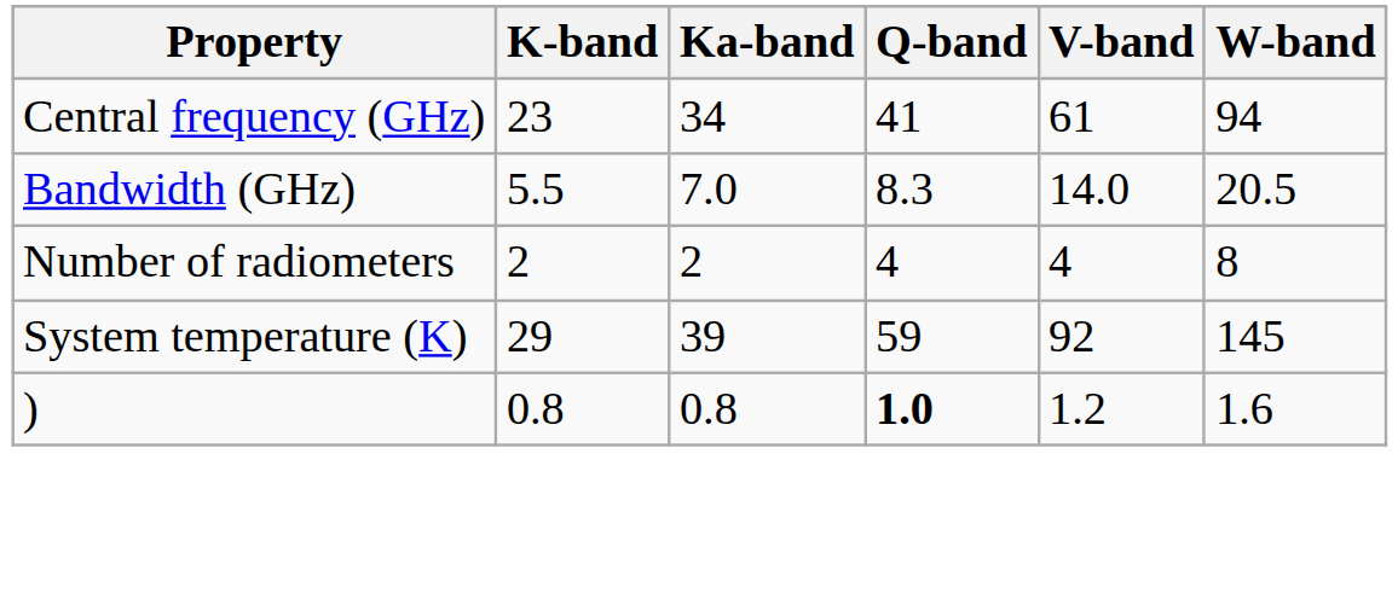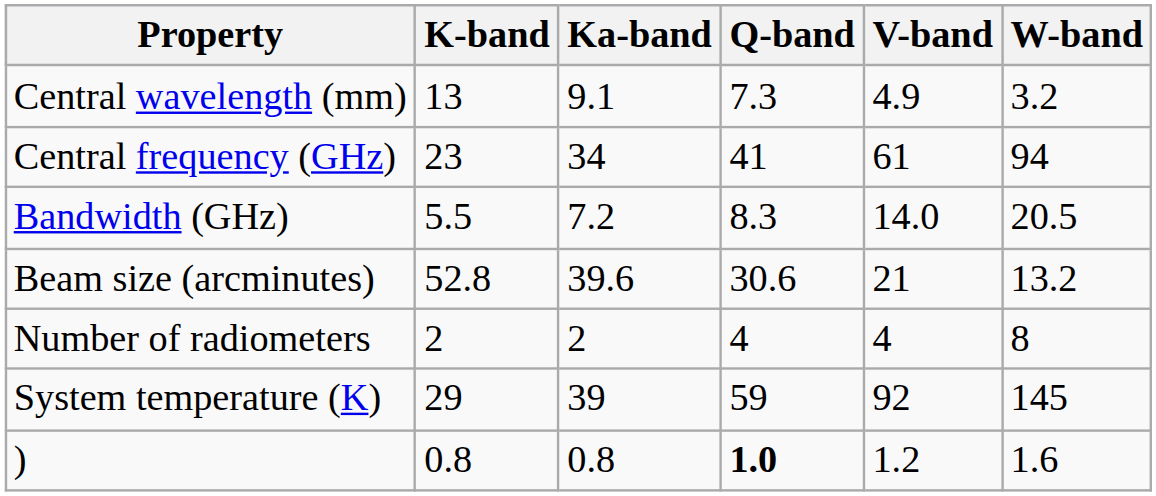+ row: Central wavelength (mm) | 13 | 9.1 | 7.3 | 4.9 | 3.2
Bandwidth (GHz) | Ka-band: 7.0 -> 7.2
+ row: Beam size (arcminutes) | 52.8 | 39.6 | 30.6 | 21 | 13.2
